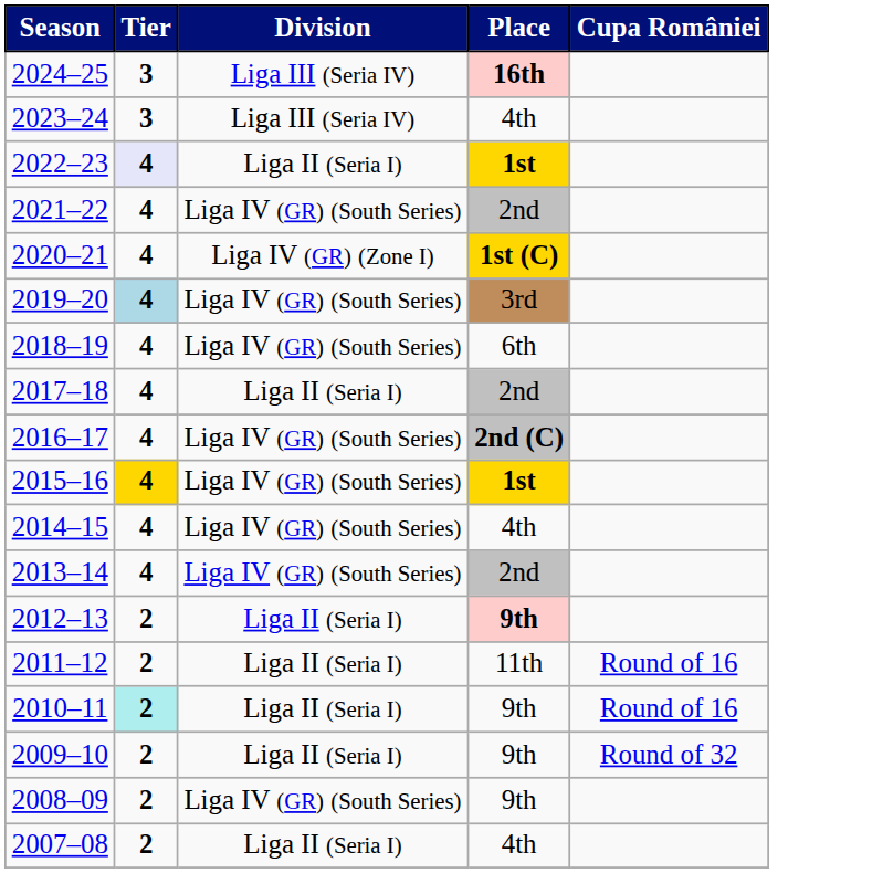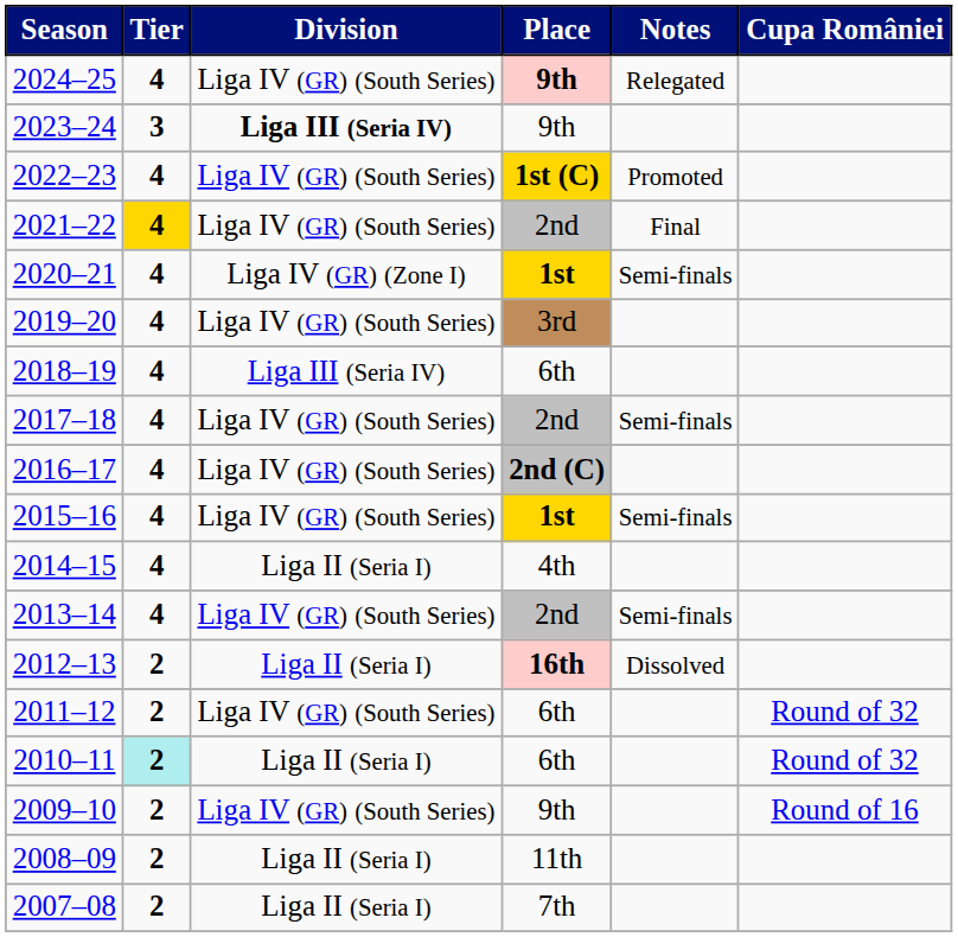+ column: Notes | Relegated | Promoted | Final | Semi-finals | Semi-finals | Semi-finals | Semi-finals | Dissolved
2024–25 | Tier: 3 -> 4
2024–25 | Division: Liga III (Seria IV) -> Liga IV (GR) (South Series)
2024–25 | Place: 16th -> 9th
2023–24 | Division: normal -> bold
2023–24 | Place: 4th -> 9th
2022–23 | Tier: lavender background -> no background
2022–23 | Division: Liga II (Seria I) -> Liga IV (GR) (South Series)
2022–23 | Place: 1st -> 1st (C)
2021–22 | Tier: no background -> gold background
2020–21 | Place: 1st (C) -> 1st
2019–20 | Tier: lightblue background -> no background
2018–19 | Division: Liga IV (GR) (South Series) -> Liga III (Seria IV)
2017–18 | Division: Liga II (Seria I) -> Liga IV (GR) (South Series)
2015–16 | Tier: gold background -> no background
2014–15 | Division: Liga IV (GR) (South Series) -> Liga II (Seria I)
2012–13 | Place: 9th -> 16th
2011–12 | Division: Liga II (Seria I) -> Liga IV (GR) (South Series)
2011–12 | Place: 11th -> 6th
2011–12 | Cupa României: Round of 16 -> Round of 32
2010–11 | Place: 9th -> 6th
2010–11 | Cupa României: Round of 16 -> Round of 32
2009–10 | Division: Liga II (Seria I) -> Liga IV (GR) (South Series)
2009–10 | Cupa României: Round of 32 -> Round of 16
2008–09 | Division: Liga IV (GR) (South Series) -> Liga II (Seria I)
2008–09 | Place: 9th -> 11th
2007–08 | Place: 4th -> 7th
